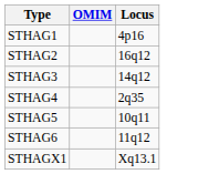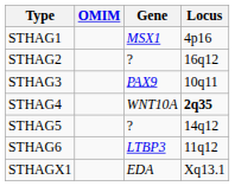+ column: Gene | MSX1 | ? | PAX9 | WNT10A | ? | LTBP3 | EDA
STHAG3 | Locus: 14q12 -> 10q11
STHAG4 | Locus: normal -> bold
STHAG5 | Locus: 10q11 -> 14q12
